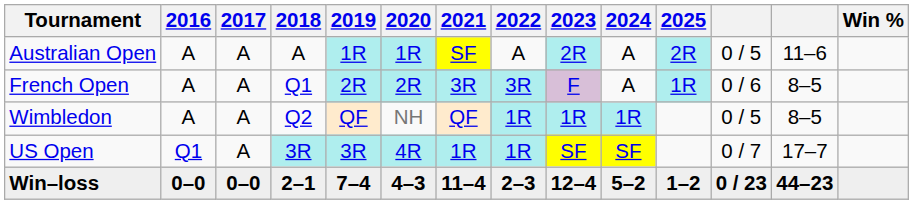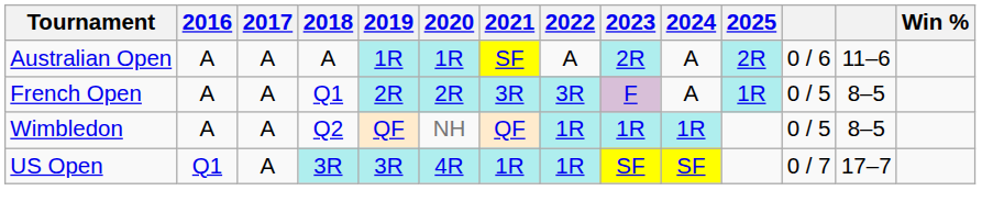Australian Open | column 12: 0 / 5 -> 0 / 6
French Open | column 12: 0 / 6 -> 0 / 5
- row: Win–loss | 0–0 | 0–0 | 2–1 | 7–4 | 4–3 | 11–4 | 2–3 | 12–4 | 5–2 | 1–2 | 0 / 23 | 44–23
